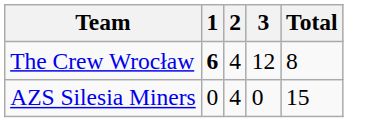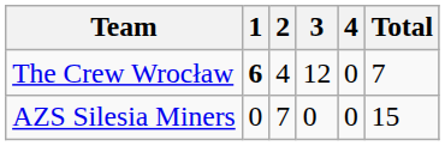+ column: 4 | 0 | 0
The Crew Wrocław | Total: 8 -> 7
AZS Silesia Miners | 2: 4 -> 7
